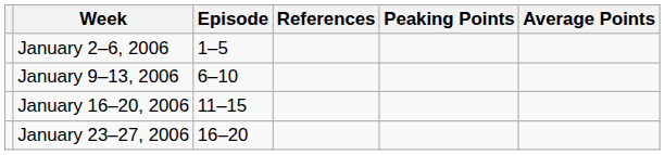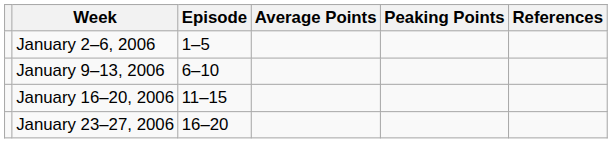columns swapped: Average Points <-> References
